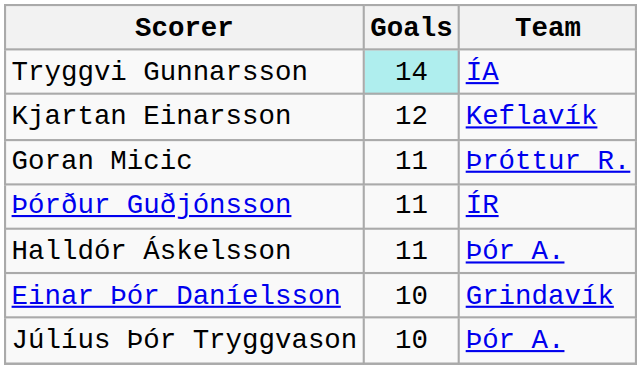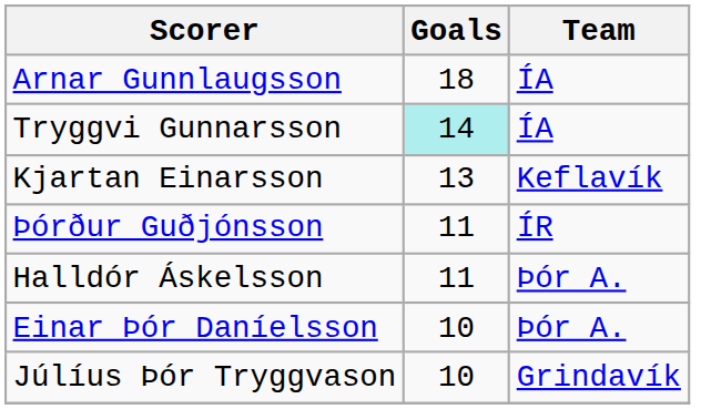+ row: Arnar Gunnlaugsson | 18 | ÍA
Kjartan Einarsson | Goals: 12 -> 13
- row: Goran Micic | 11 | Þróttur R.
Einar Þór Daníelsson | Team: Grindavík -> Þór A.
Júlíus Þór Tryggvason | Team: Þór A. -> Grindavík
